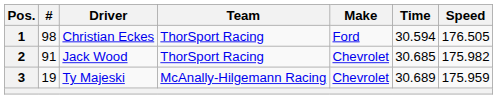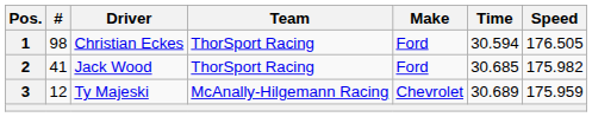2 | #: 91 -> 41
2 | Make: Chevrolet -> Ford
3 | #: 19 -> 12
